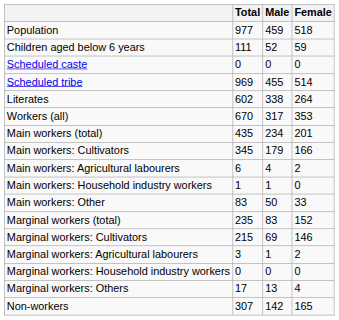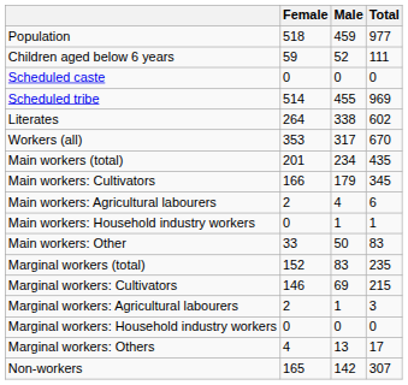columns swapped: Total <-> Female
